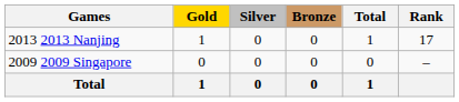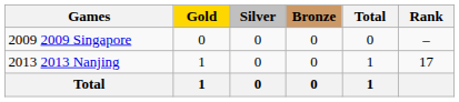rows swapped: 2009 2009 Singapore <-> 2013 2013 Nanjing
